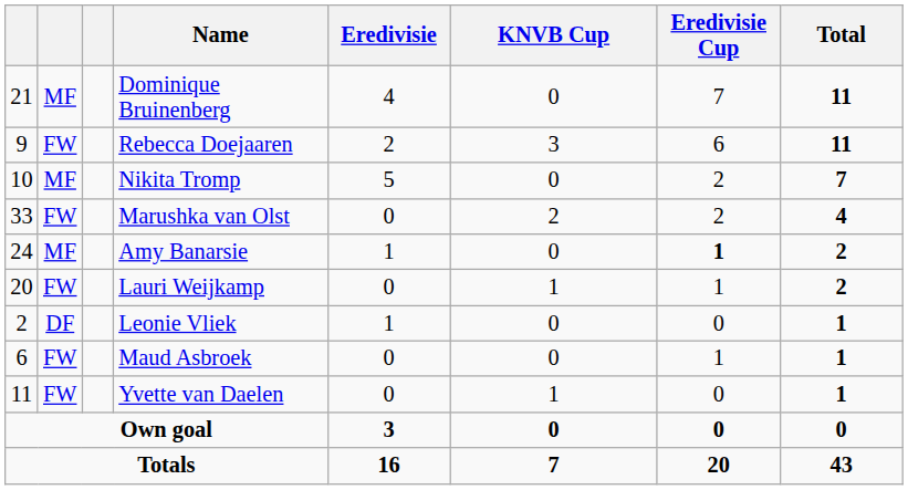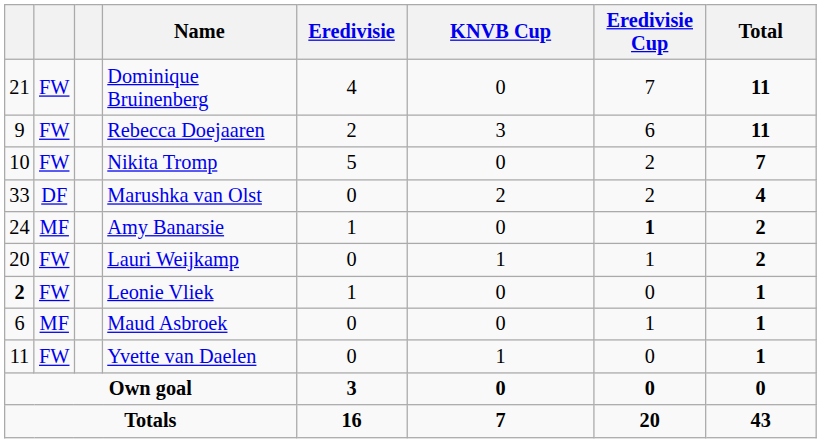Dominique Bruinenberg | column 2: MF -> FW
Nikita Tromp | column 2: MF -> FW
Marushka van Olst | column 2: FW -> DF
Leonie Vliek | column 1: normal -> bold
Leonie Vliek | column 2: DF -> FW
Maud Asbroek | column 2: FW -> MF
